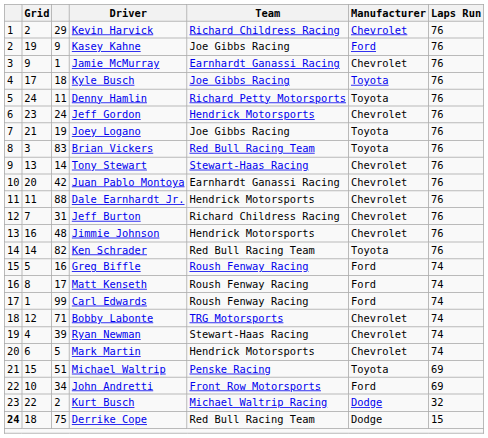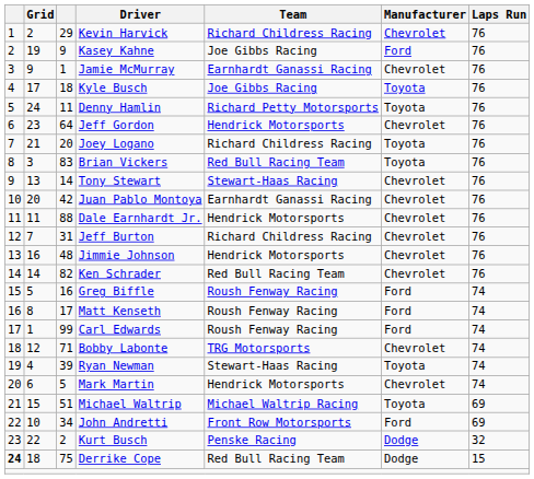Jeff Gordon | column 3: 24 -> 64
Joey Logano | column 3: 19 -> 20
Joey Logano | Team: Joe Gibbs Racing -> Richard Childress Racing
Ken Schrader | Manufacturer: Toyota -> Chevrolet
Ryan Newman | Manufacturer: Chevrolet -> Toyota
Michael Waltrip | Team: Penske Racing -> Michael Waltrip Racing
Kurt Busch | Team: Michael Waltrip Racing -> Penske Racing
